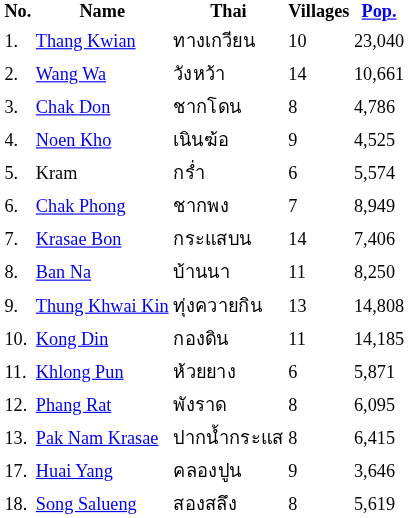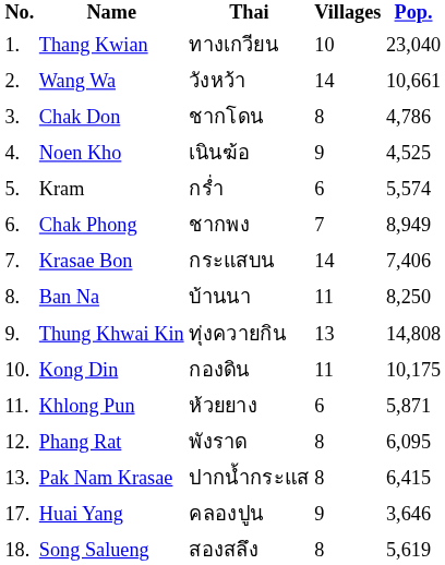Kong Din | Pop.: 14,185 -> 10,175
